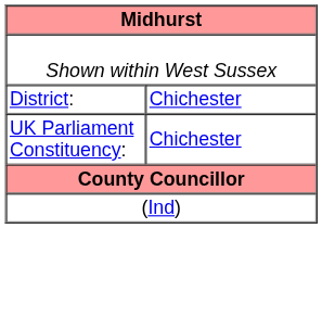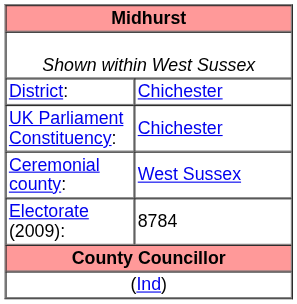+ row: Ceremonial county: | West Sussex
+ row: Electorate (2009): | 8784
